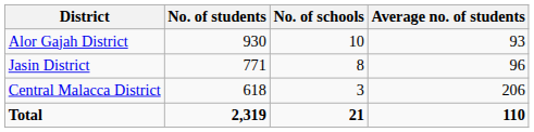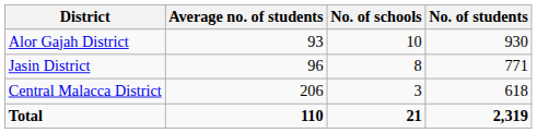columns swapped: No. of students <-> Average no. of students
